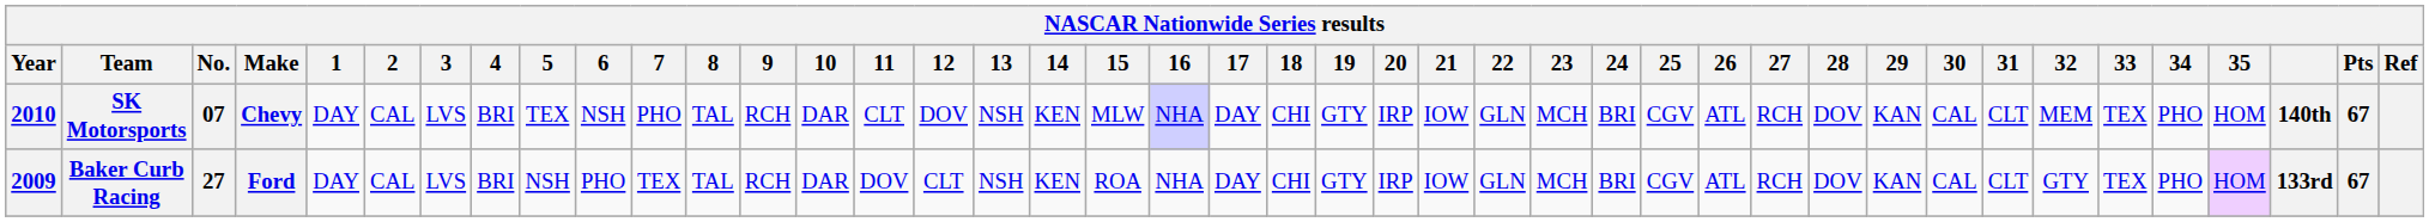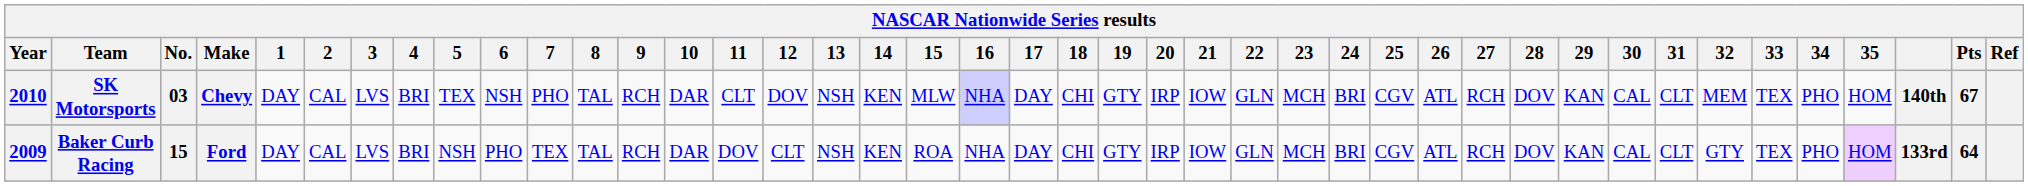SK Motorsports | No.: 07 -> 03
Baker Curb Racing | No.: 27 -> 15
Baker Curb Racing | Pts: 67 -> 64
